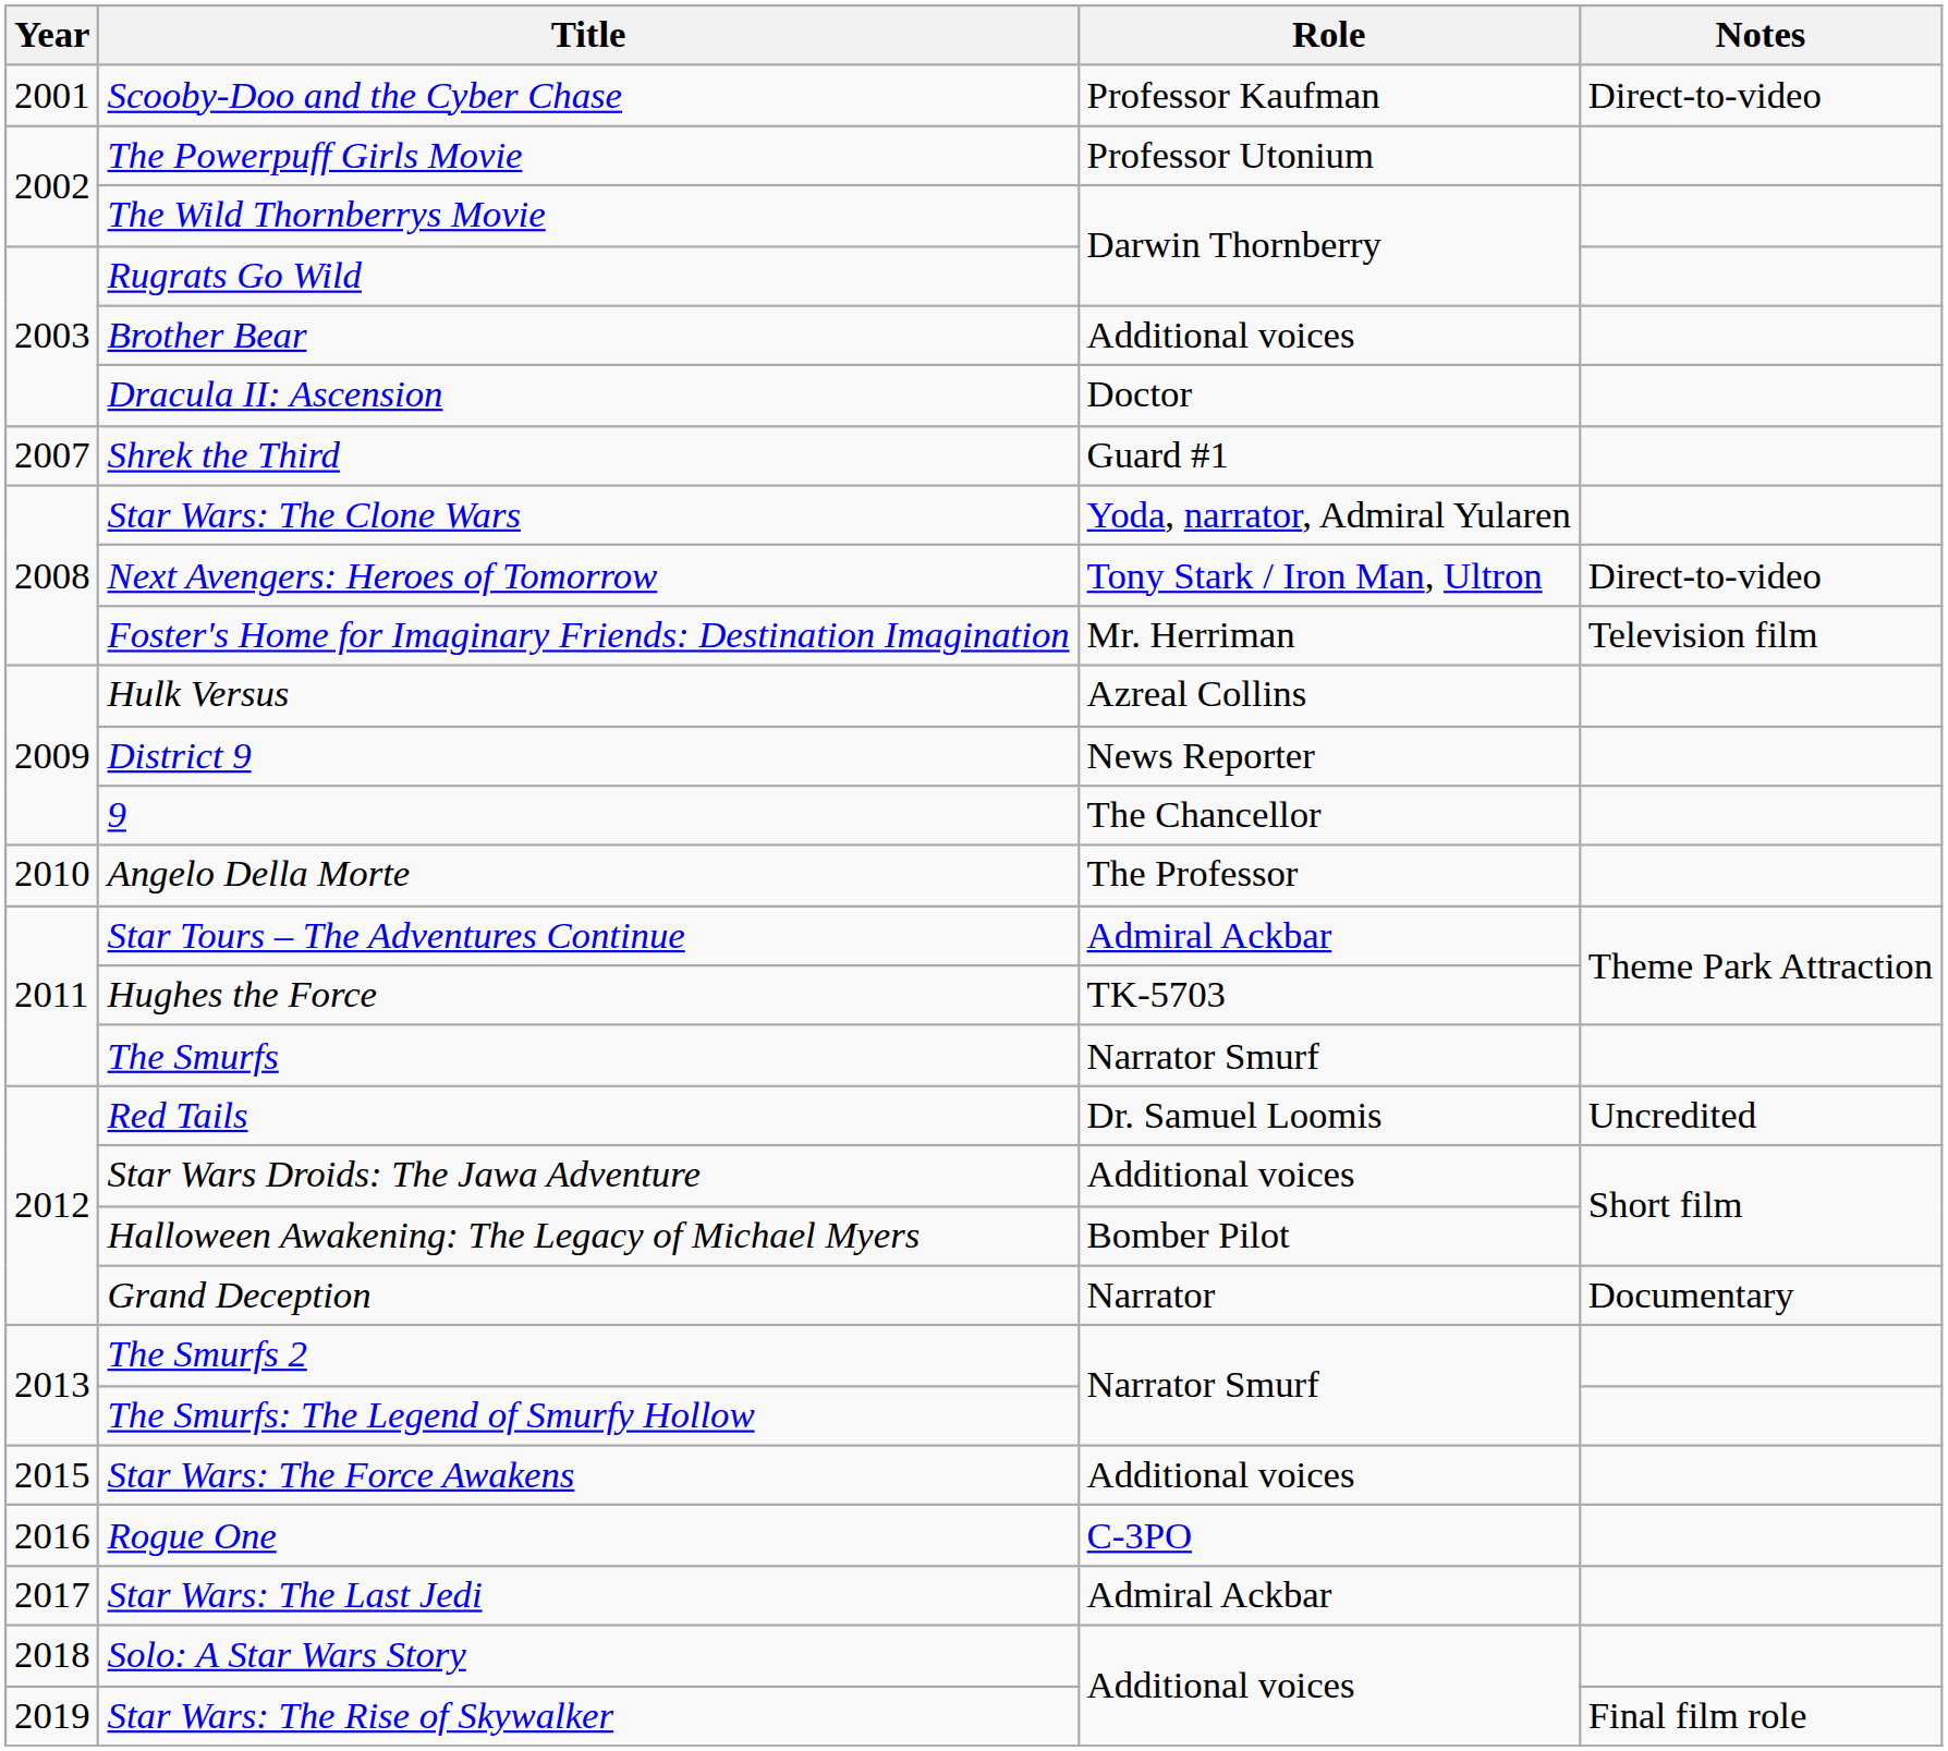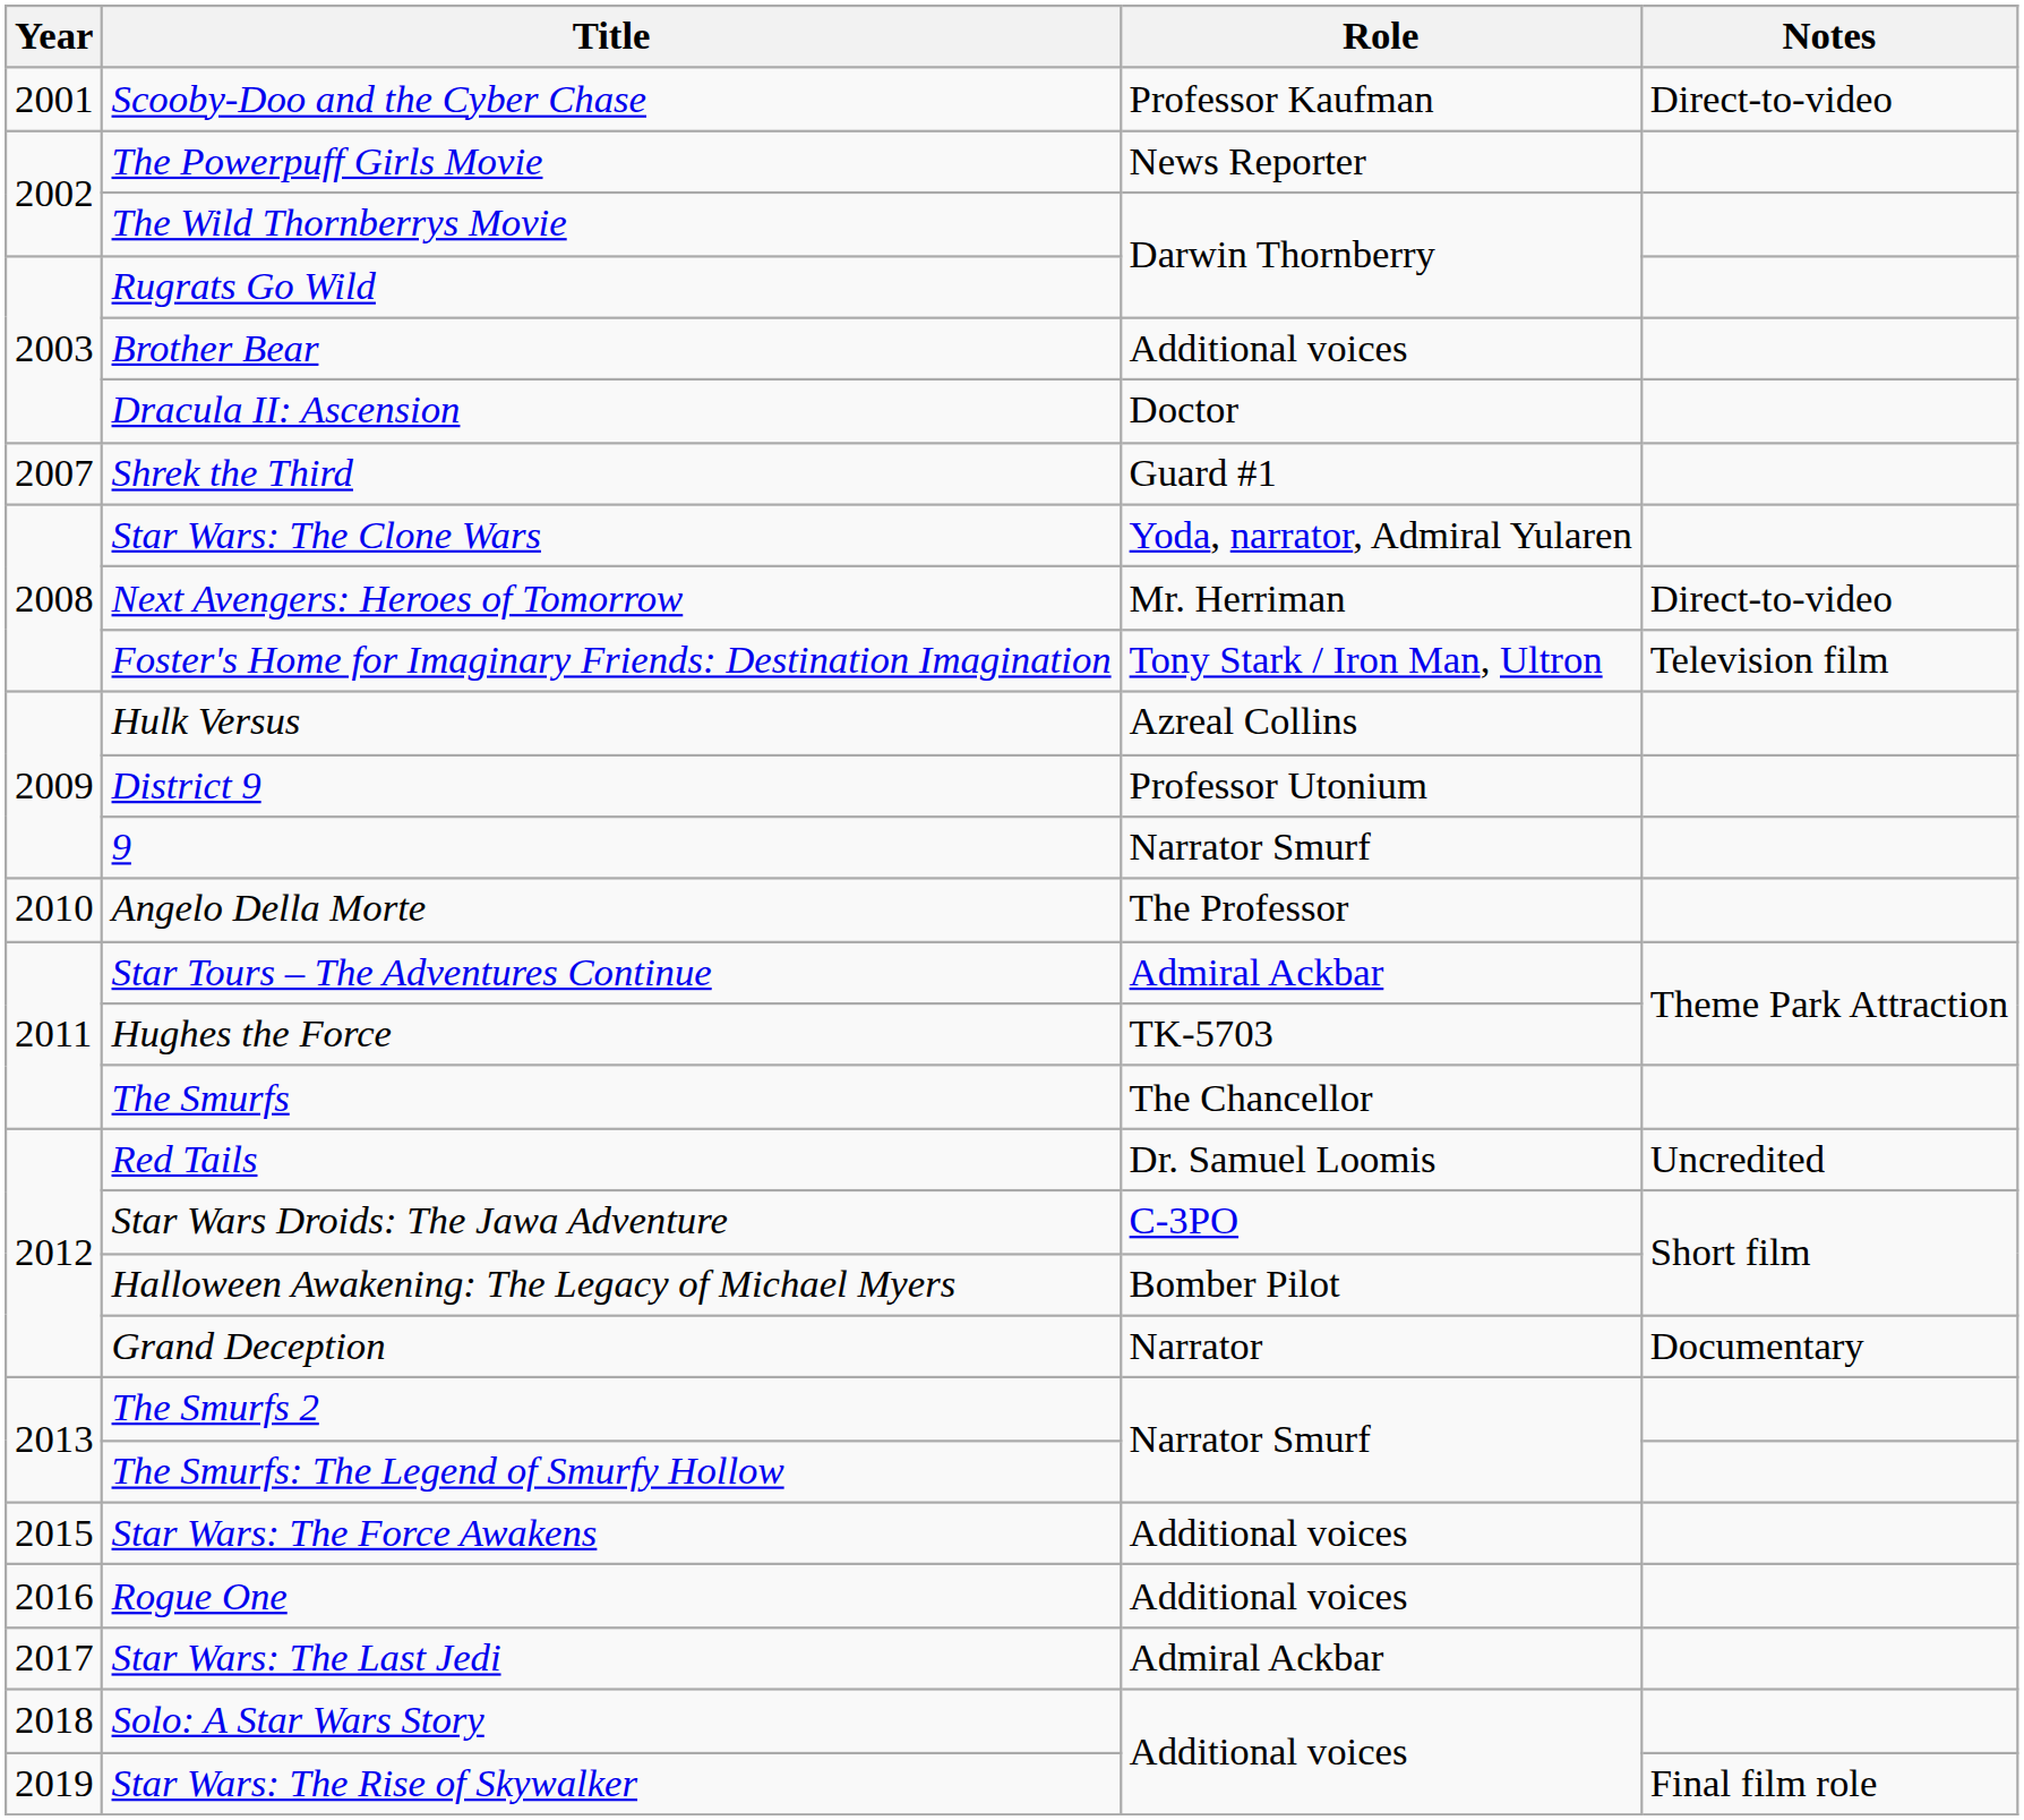The Powerpuff Girls Movie | Role: Professor Utonium -> News Reporter
Next Avengers: Heroes of Tomorrow | Role: Tony Stark / Iron Man, Ultron -> Mr. Herriman
Foster's Home for Imaginary Friends: Destination Imagination | Role: Mr. Herriman -> Tony Stark / Iron Man, Ultron
District 9 | Role: News Reporter -> Professor Utonium
9 | Role: The Chancellor -> Narrator Smurf
The Smurfs | Role: Narrator Smurf -> The Chancellor
Star Wars Droids: The Jawa Adventure | Role: Additional voices -> C-3PO
Rogue One | Role: C-3PO -> Additional voices
